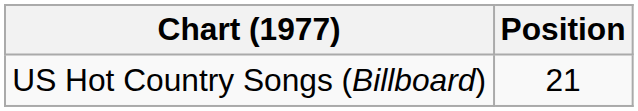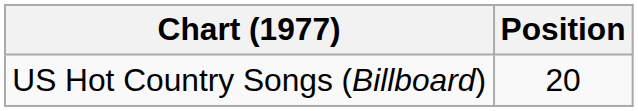US Hot Country Songs (Billboard) | Position: 21 -> 20
